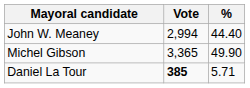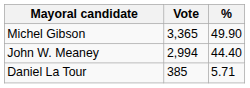rows swapped: Michel Gibson <-> John W. Meaney
Daniel La Tour | Vote: bold -> normal
